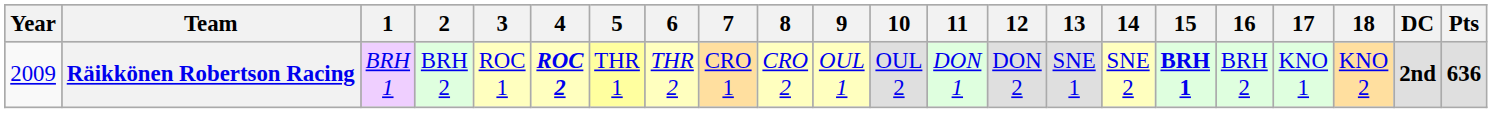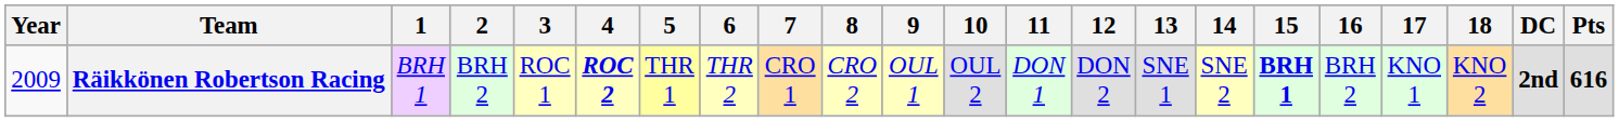Räikkönen Robertson Racing | Pts: 636 -> 616
